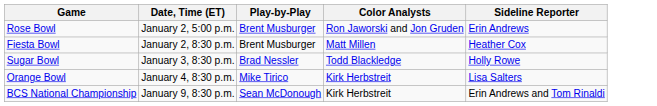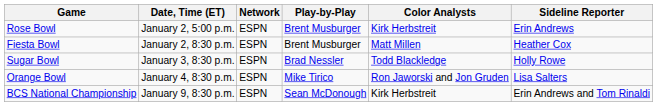+ column: Network | ESPN | ESPN | ESPN | ESPN | ESPN
Rose Bowl | Color Analysts: Ron Jaworski and Jon Gruden -> Kirk Herbstreit
Orange Bowl | Color Analysts: Kirk Herbstreit -> Ron Jaworski and Jon Gruden
